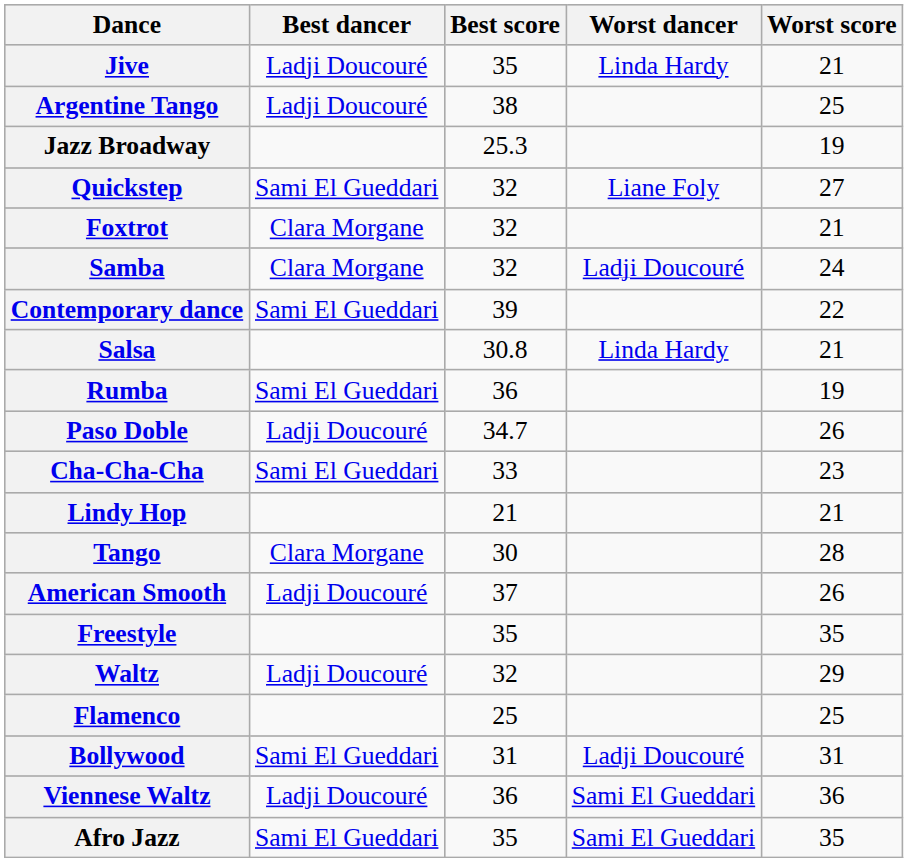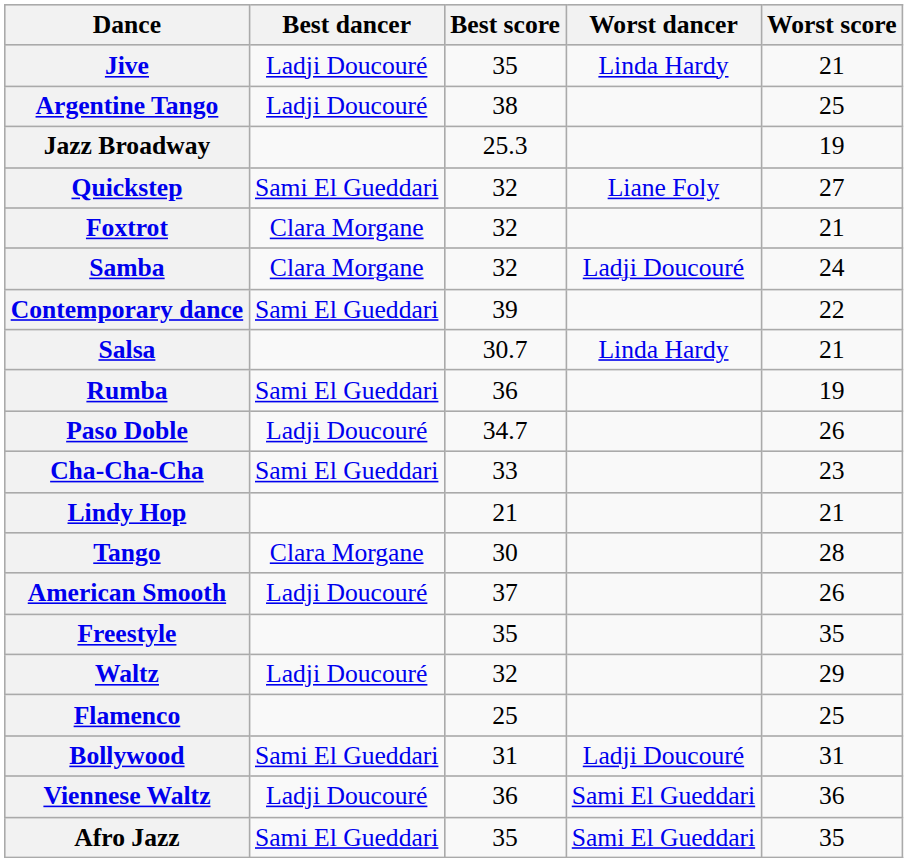Salsa | Best score: 30.8 -> 30.7
